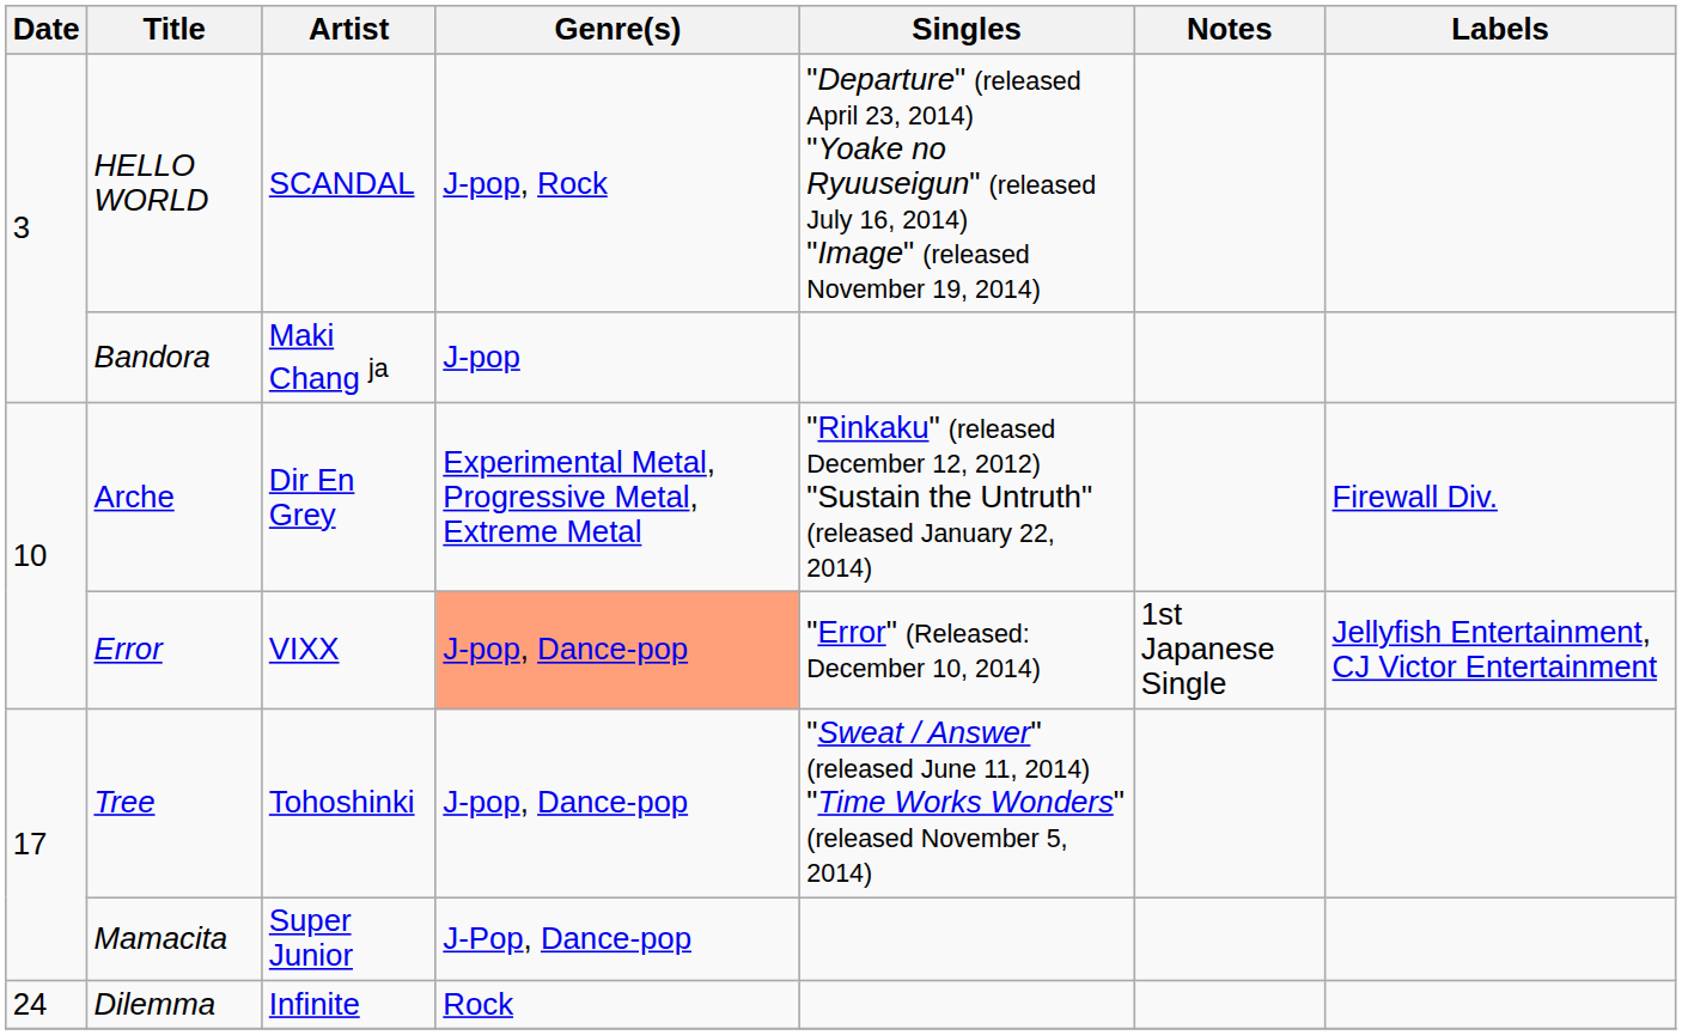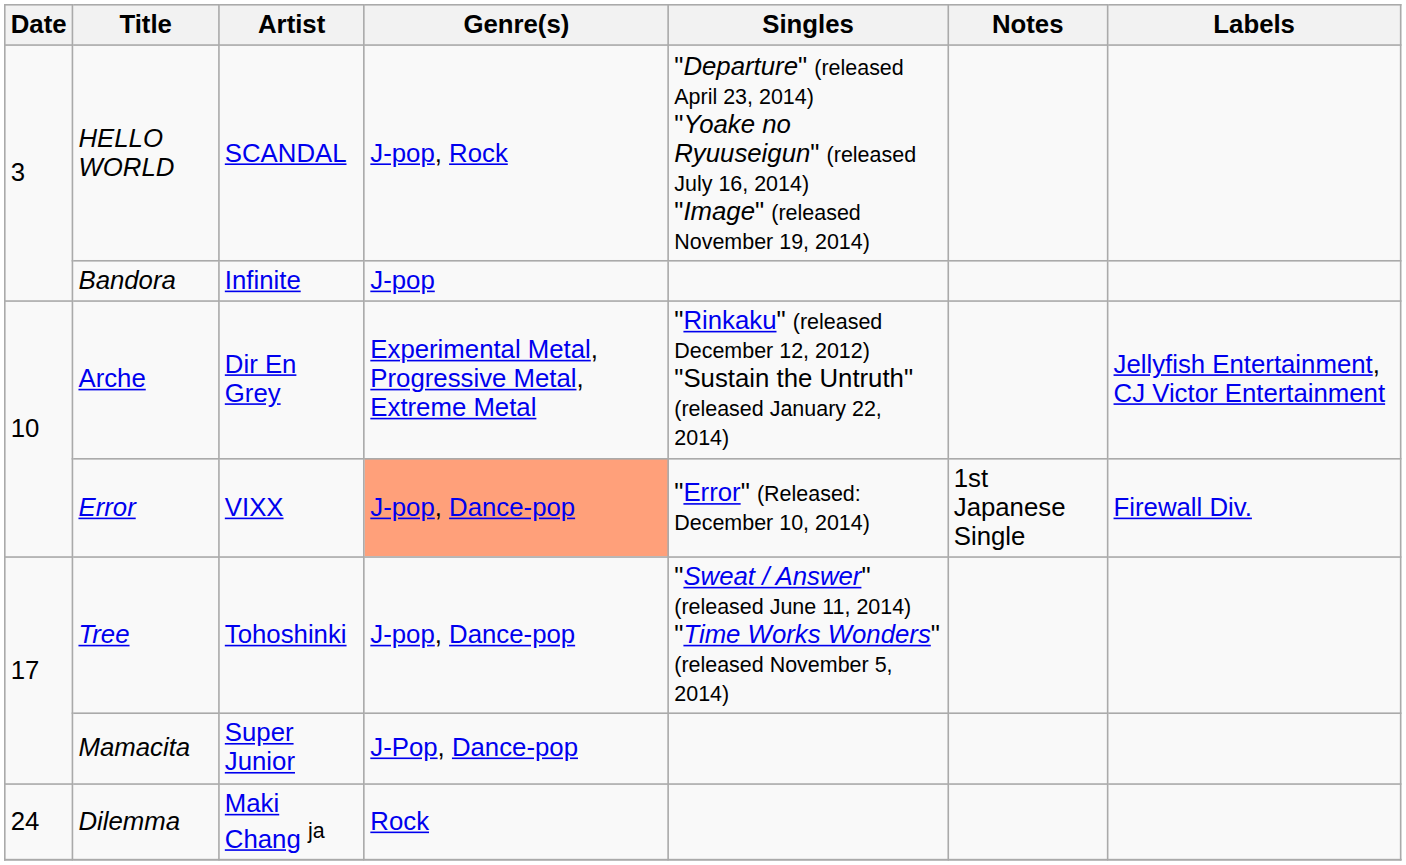Bandora | Artist: Maki Chang ja -> Infinite
Arche | Labels: Firewall Div. -> Jellyfish Entertainment, CJ Victor Entertainment
Error | Labels: Jellyfish Entertainment, CJ Victor Entertainment -> Firewall Div.
Dilemma | Artist: Infinite -> Maki Chang ja
